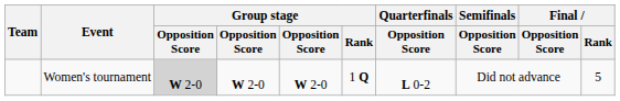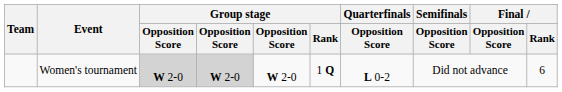Women's tournament | column 4: no background -> lightgrey background
Women's tournament | Final / Rank: 5 -> 6
